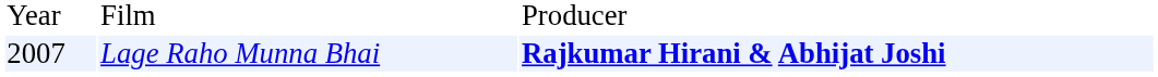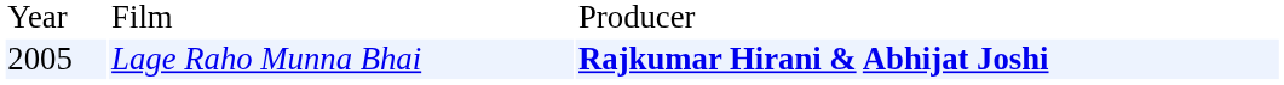Lage Raho Munna Bhai | column 1: 2007 -> 2005
